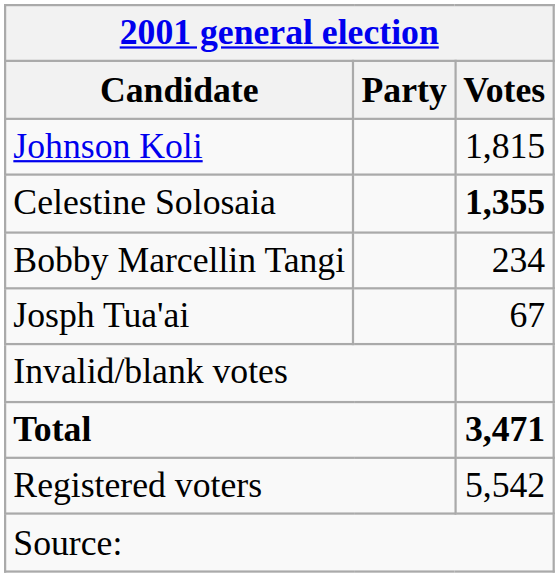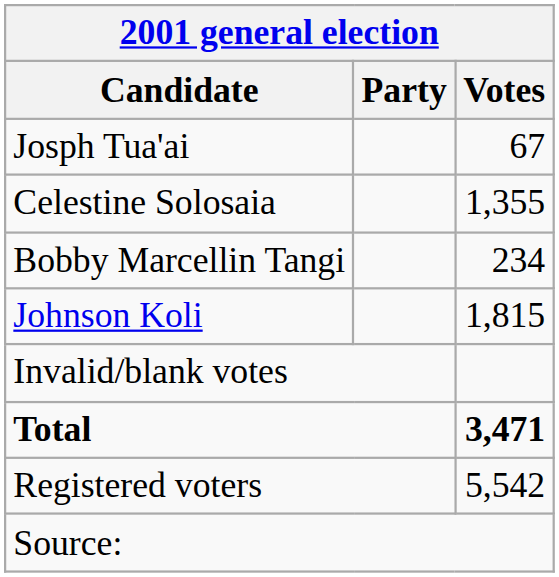rows swapped: Johnson Koli <-> Josph Tua'ai
Celestine Solosaia | Votes: bold -> normal
